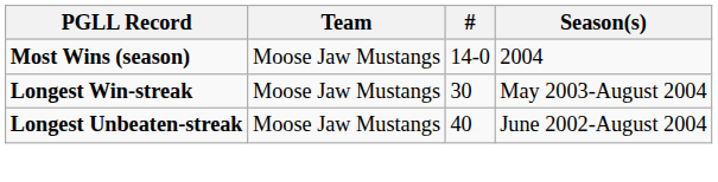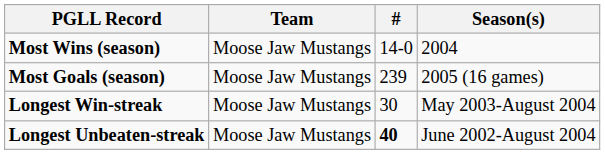+ row: Most Goals (season) | Moose Jaw Mustangs | 239 | 2005 (16 games)
Longest Unbeaten-streak | #: normal -> bold
